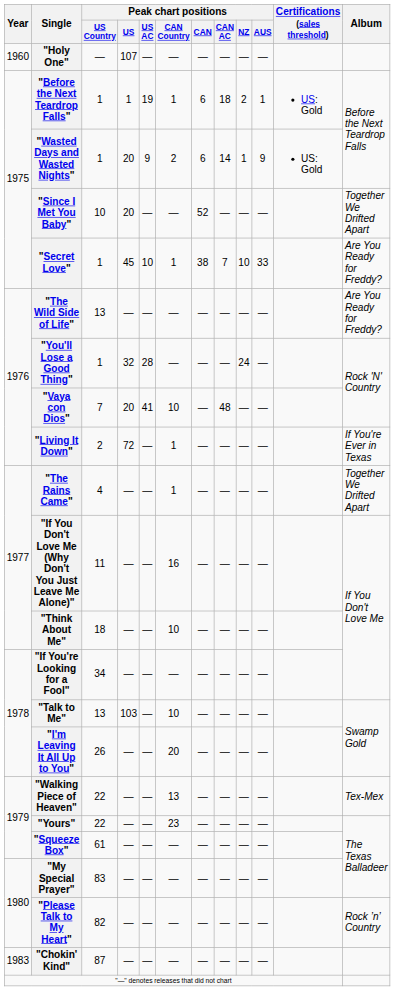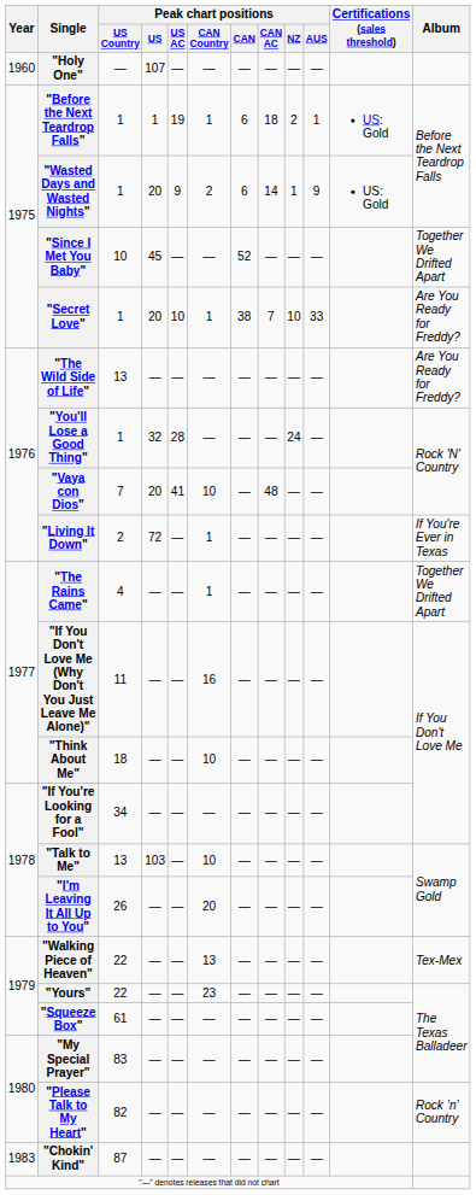"Since I Met You Baby" | Peak chart positions / US: 20 -> 45
"Secret Love" | Peak chart positions / US: 45 -> 20
